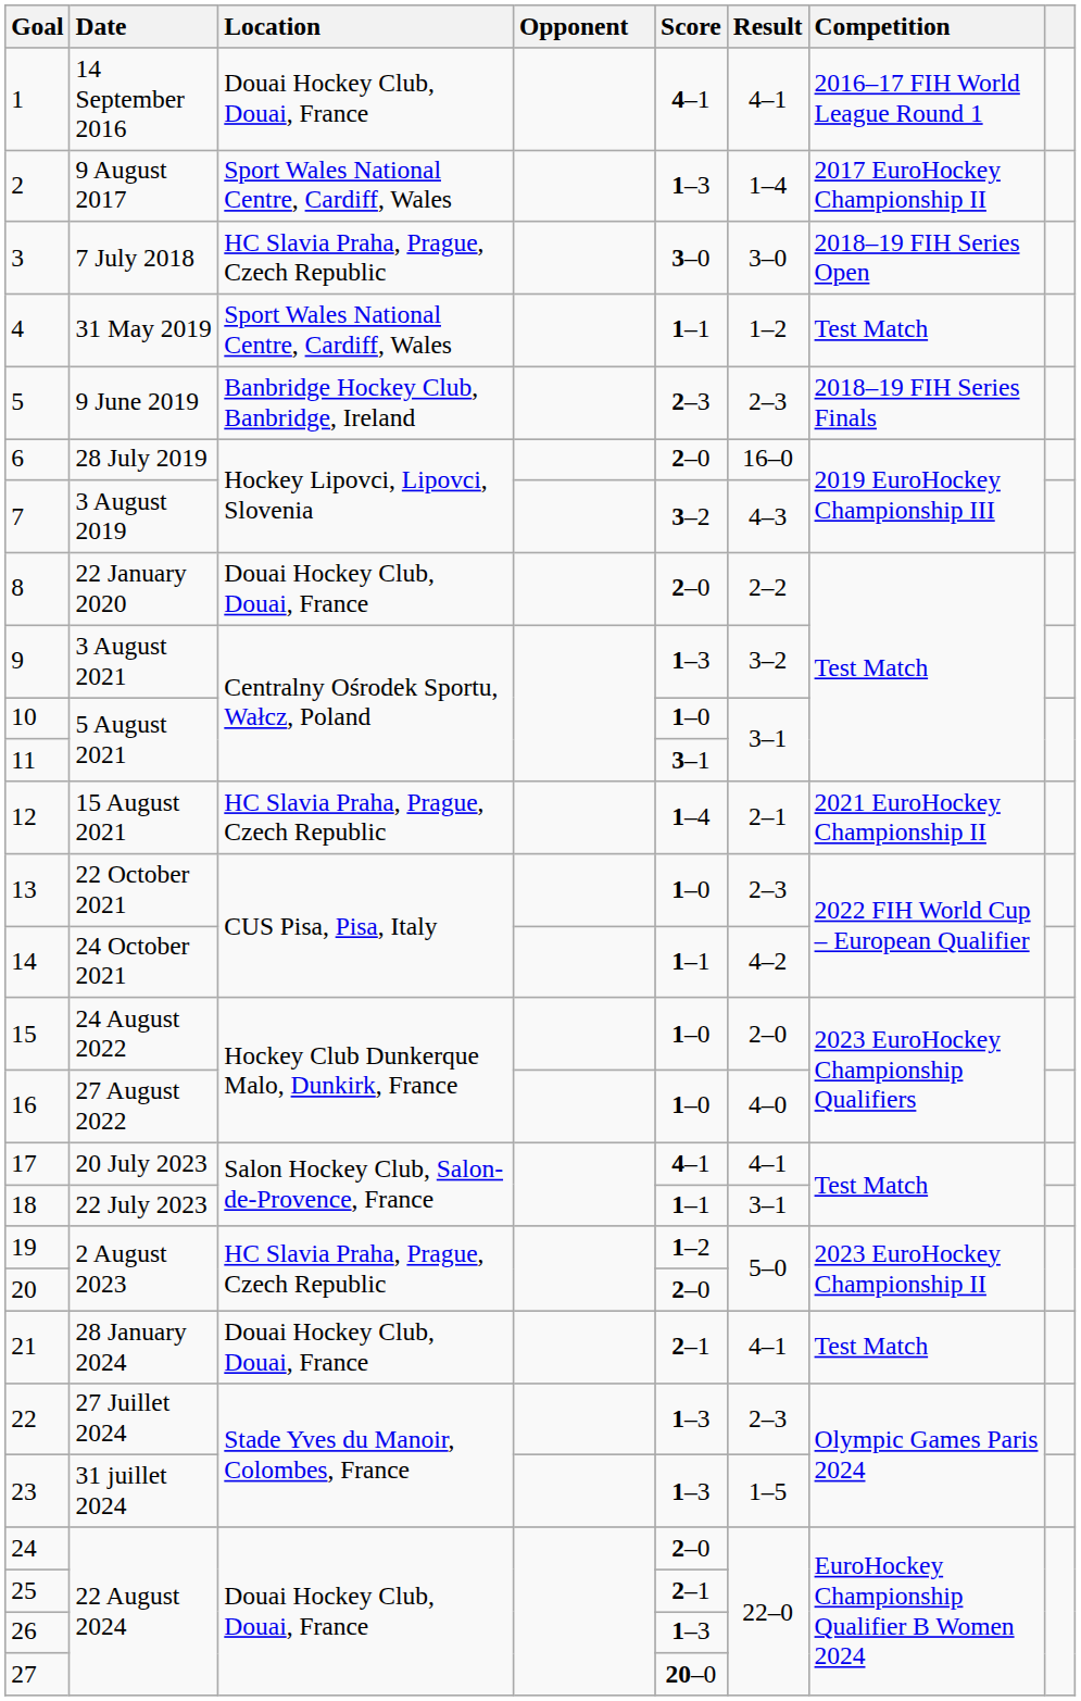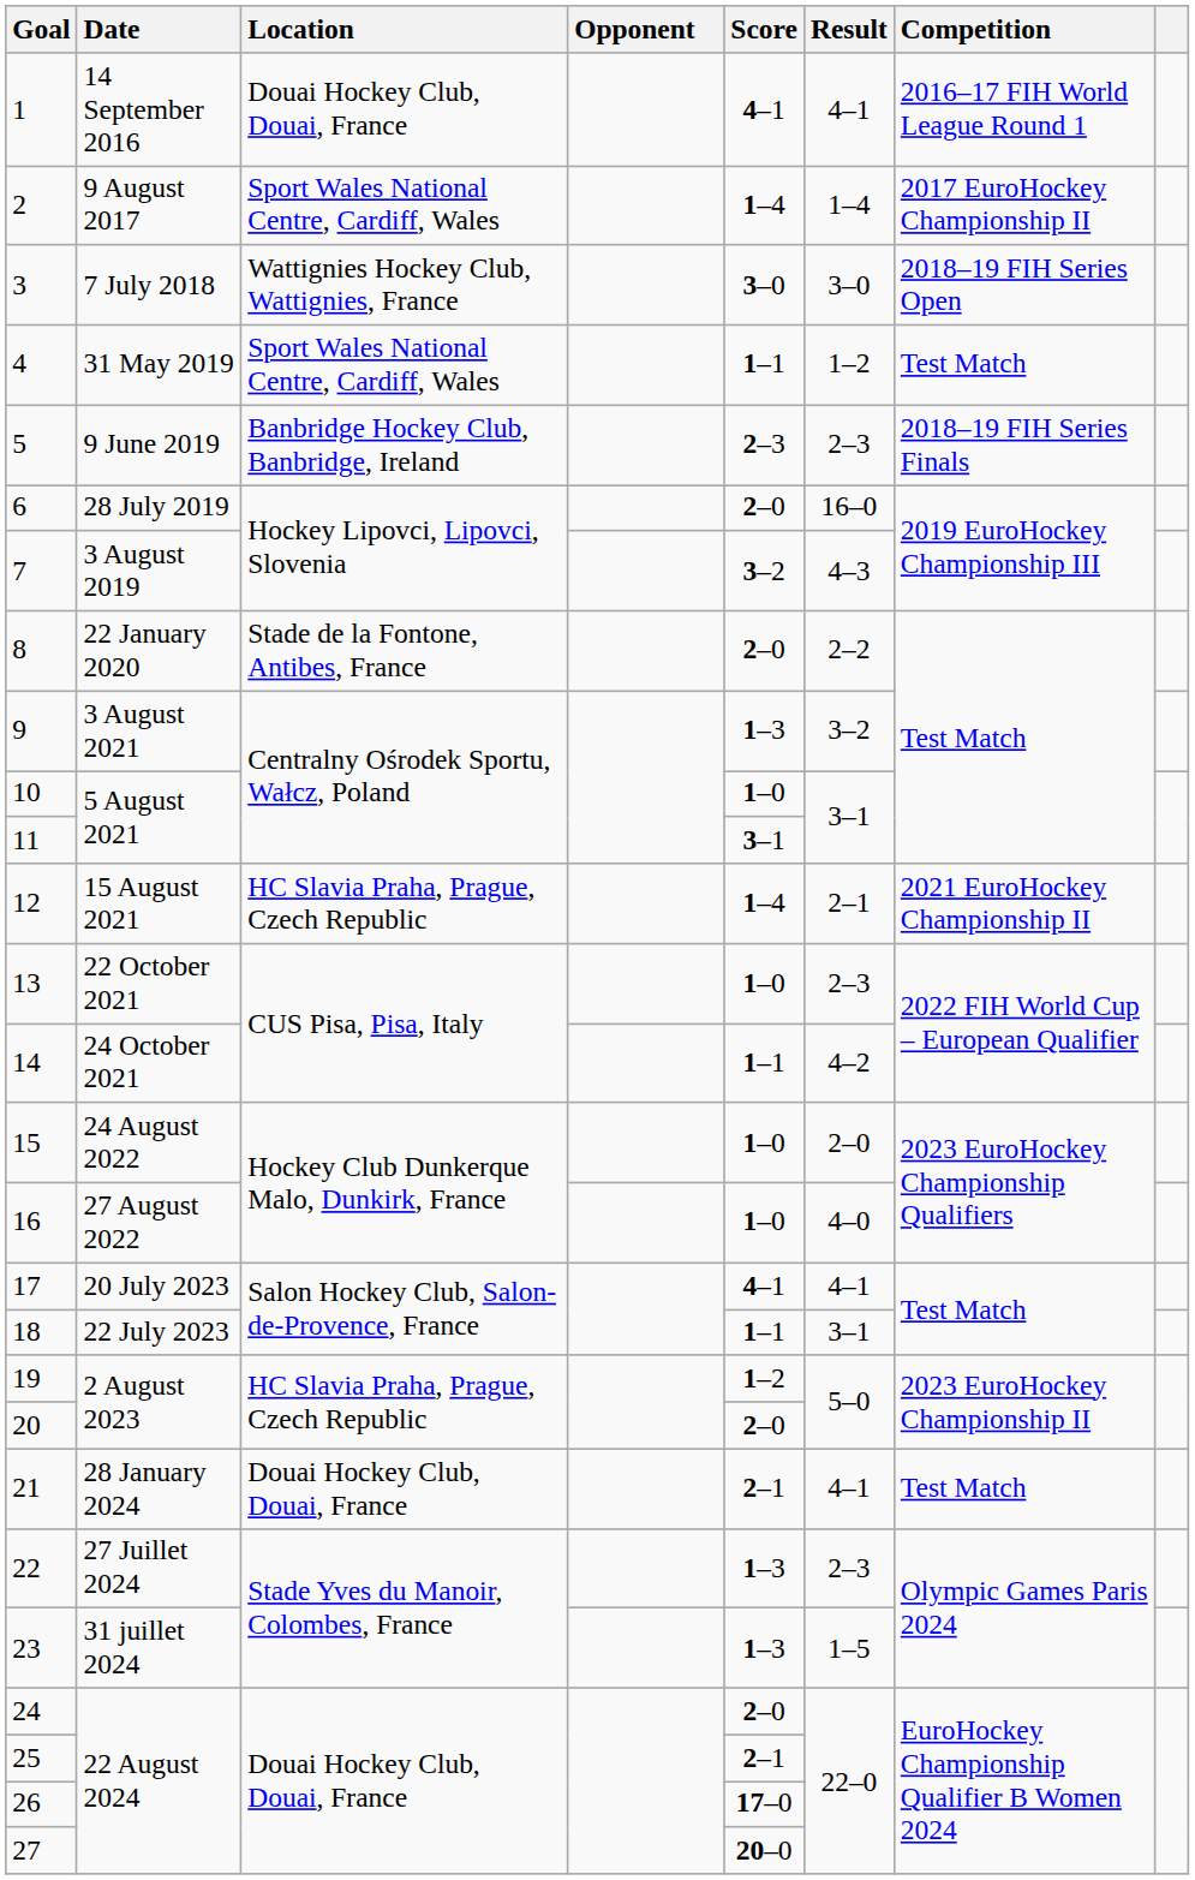2 | Score: 1–3 -> 1–4
3 | Location: HC Slavia Praha, Prague, Czech Republic -> Wattignies Hockey Club, Wattignies, France
8 | Location: Douai Hockey Club, Douai, France -> Stade de la Fontone, Antibes, France
26 | Score: 1–3 -> 17–0
